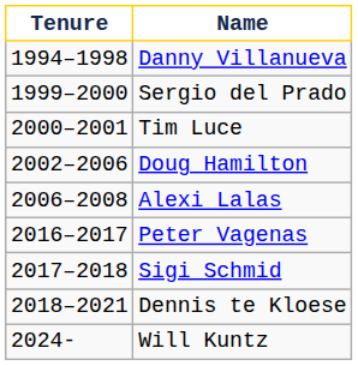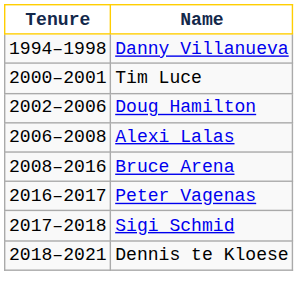- row: 1999–2000 | Sergio del Prado
+ row: 2008–2016 | Bruce Arena
- row: 2024- | Will Kuntz
